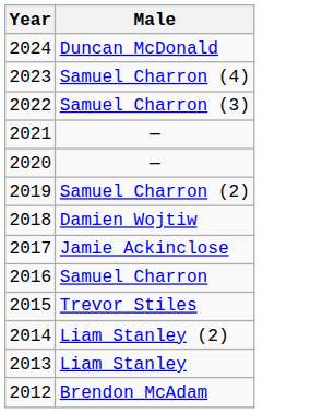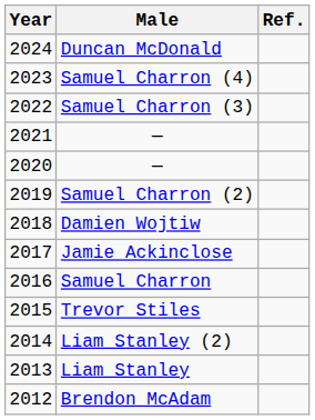+ column: Ref.
